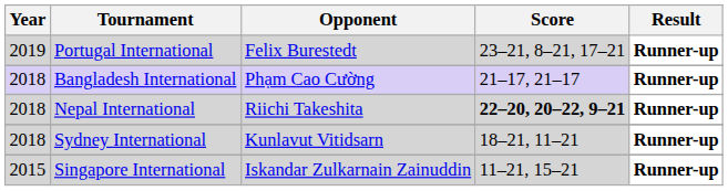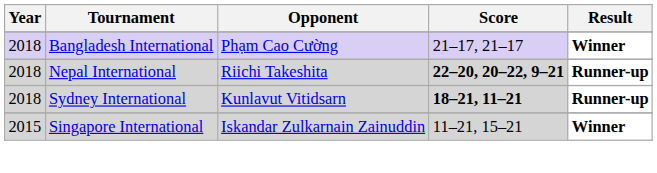- row: 2019 | Portugal International | Felix Burestedt | 23–21, 8–21, 17–21 | Runner-up
Bangladesh International | Result: Runner-up -> Winner
Sydney International | Score: normal -> bold
Singapore International | Result: Runner-up -> Winner
